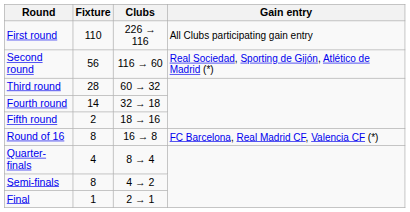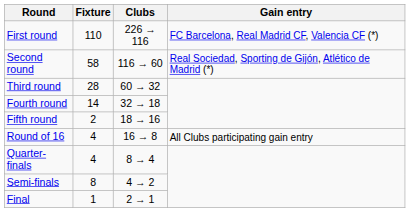First round | Gain entry: All Clubs participating gain entry -> FC Barcelona, Real Madrid CF, Valencia CF (*)
Second round | Fixture: 56 -> 58
Round of 16 | Fixture: 8 -> 4
Round of 16 | Gain entry: FC Barcelona, Real Madrid CF, Valencia CF (*) -> All Clubs participating gain entry
